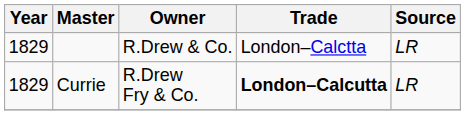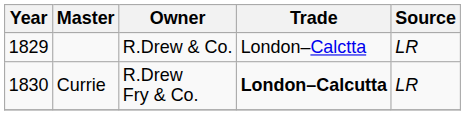Currie | Year: 1829 -> 1830
